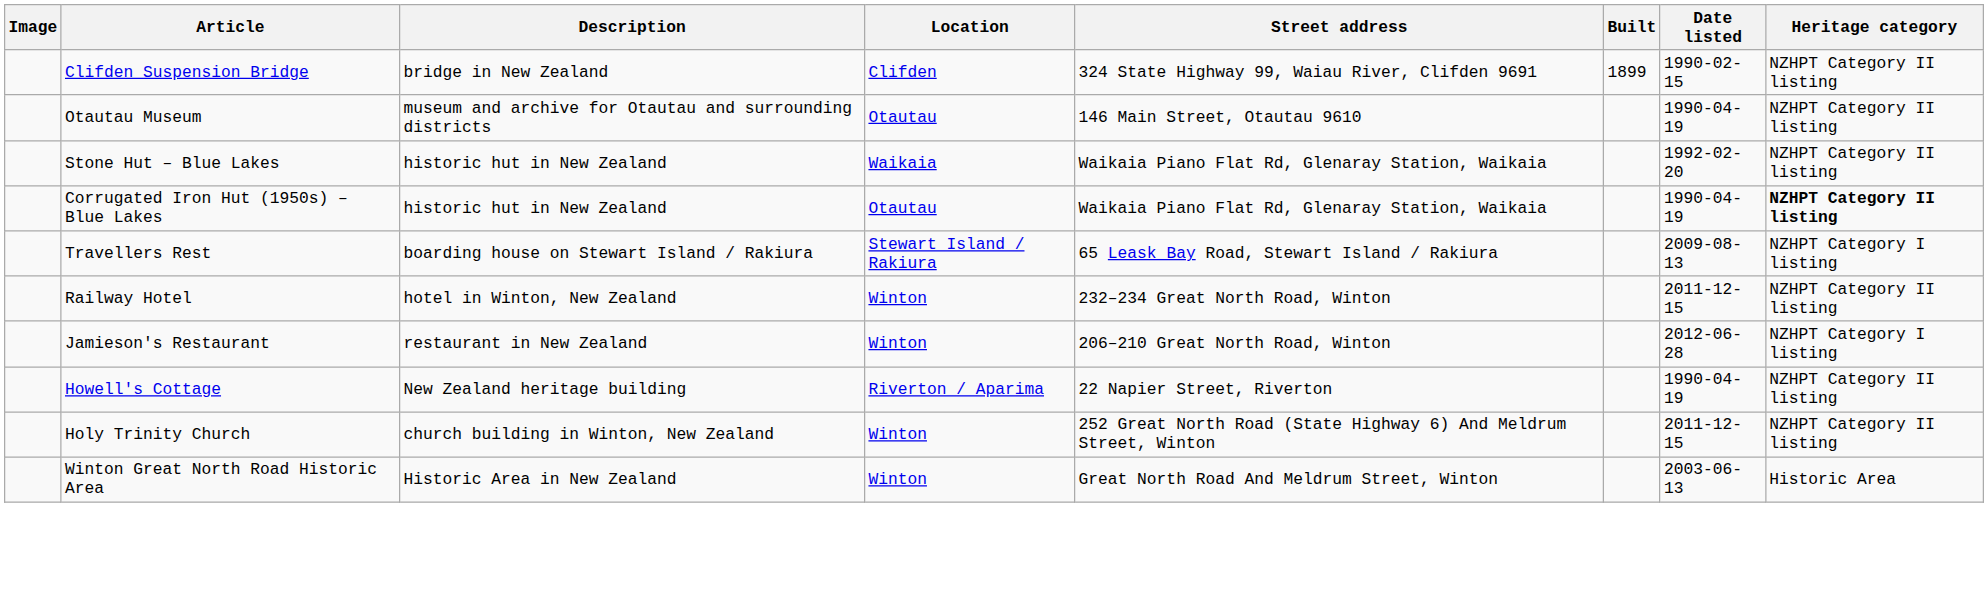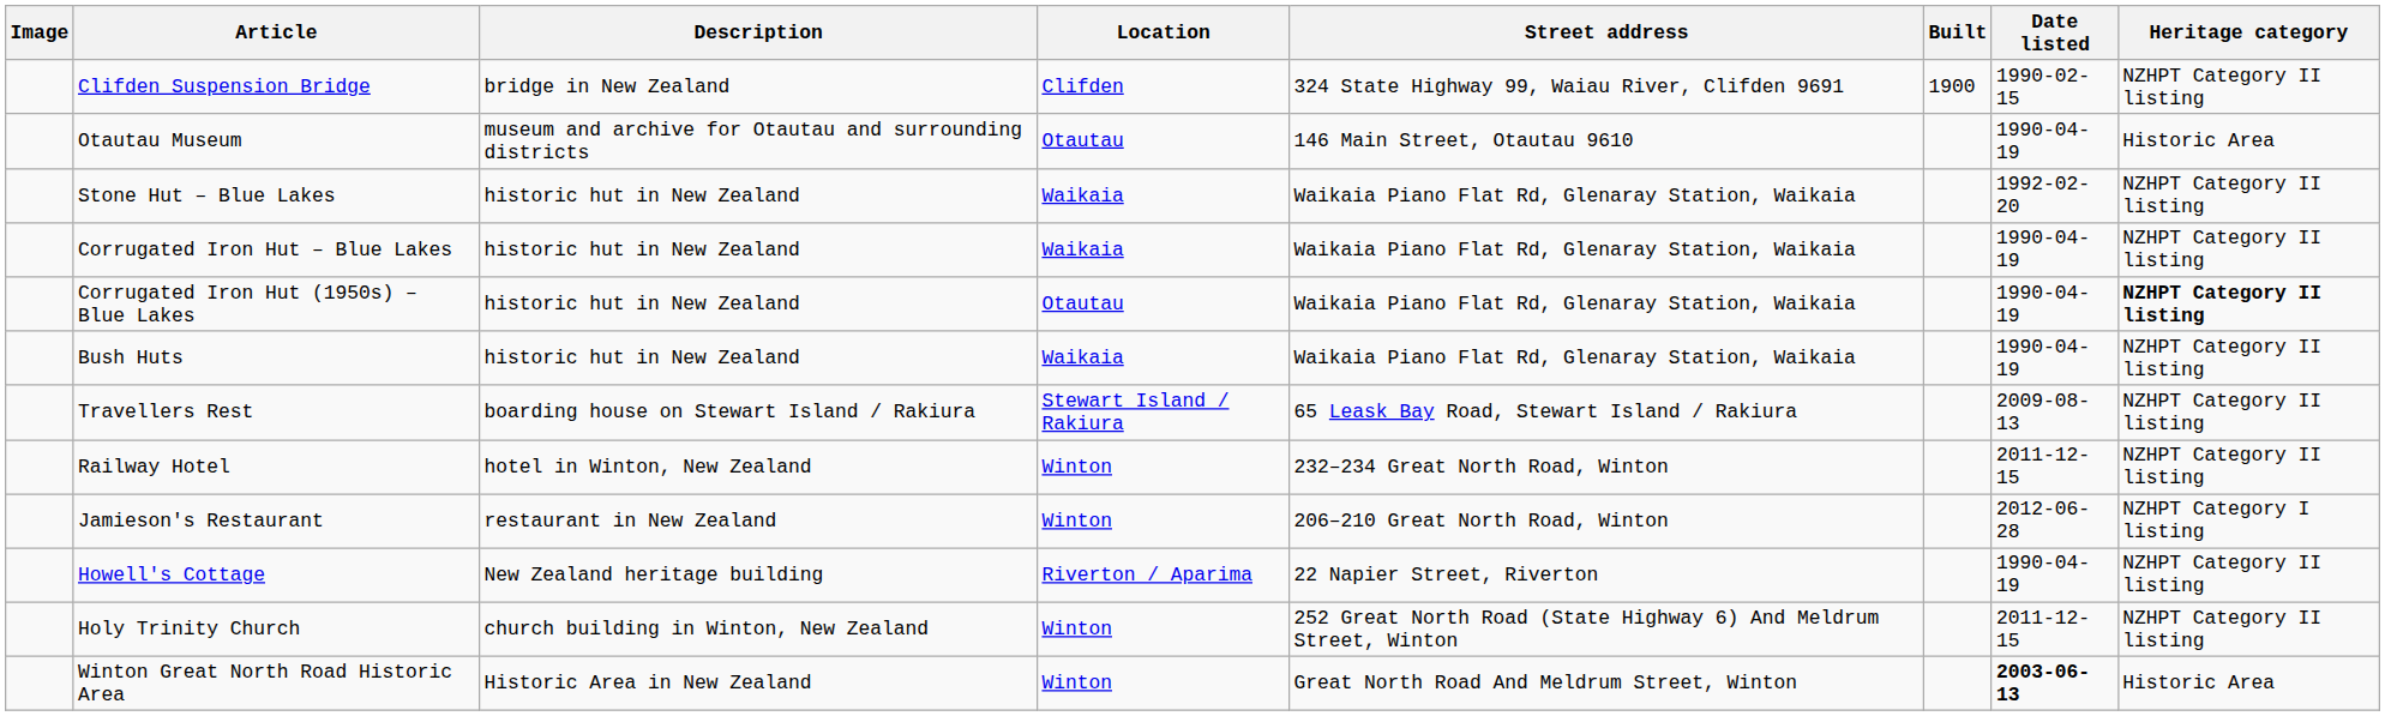Clifden Suspension Bridge | Built: 1899 -> 1900
Otautau Museum | Heritage category: NZHPT Category II listing -> Historic Area
+ row: Corrugated Iron Hut – Blue Lakes | historic hut in New Zealand | Waikaia | Waikaia Piano Flat Rd, Glenaray Station, Waikaia | 1990-04-19 | NZHPT Category II listing
+ row: Bush Huts | historic hut in New Zealand | Waikaia | Waikaia Piano Flat Rd, Glenaray Station, Waikaia | 1990-04-19 | NZHPT Category II listing
Travellers Rest | Heritage category: NZHPT Category I listing -> NZHPT Category II listing
Winton Great North Road Historic Area | Date listed: normal -> bold
